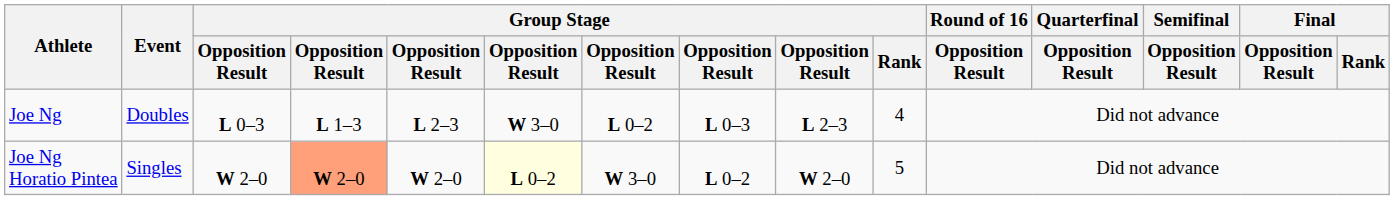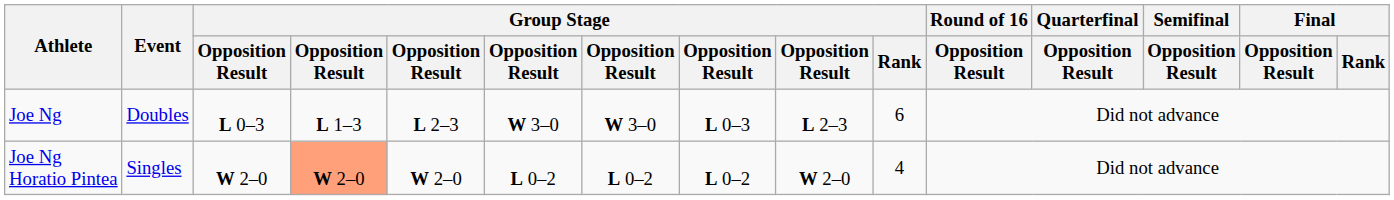Joe Ng | column 7: L 0–2 -> W 3–0
Joe Ng | Group Stage / Rank: 4 -> 6
Joe Ng Horatio Pintea | column 6: lightyellow background -> no background
Joe Ng Horatio Pintea | column 7: W 3–0 -> L 0–2
Joe Ng Horatio Pintea | Group Stage / Rank: 5 -> 4
